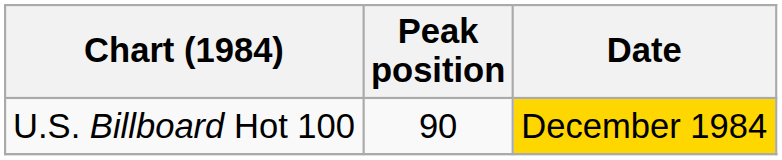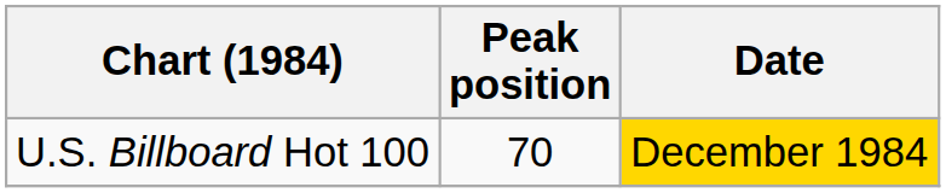U.S. Billboard Hot 100 | Peak position: 90 -> 70
